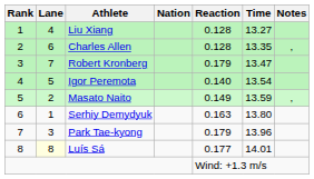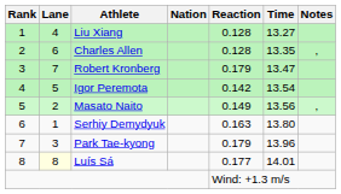Igor Peremota | Reaction: 0.140 -> 0.142
Masato Naito | Time: 13.59 -> 13.56
